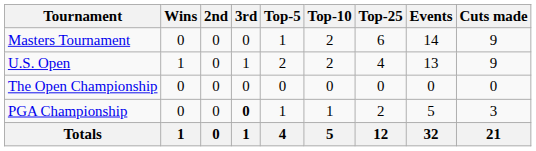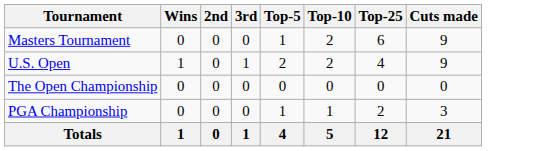- column: Events | 14 | 13 | 0 | 5 | 32
PGA Championship | 3rd: bold -> normal
